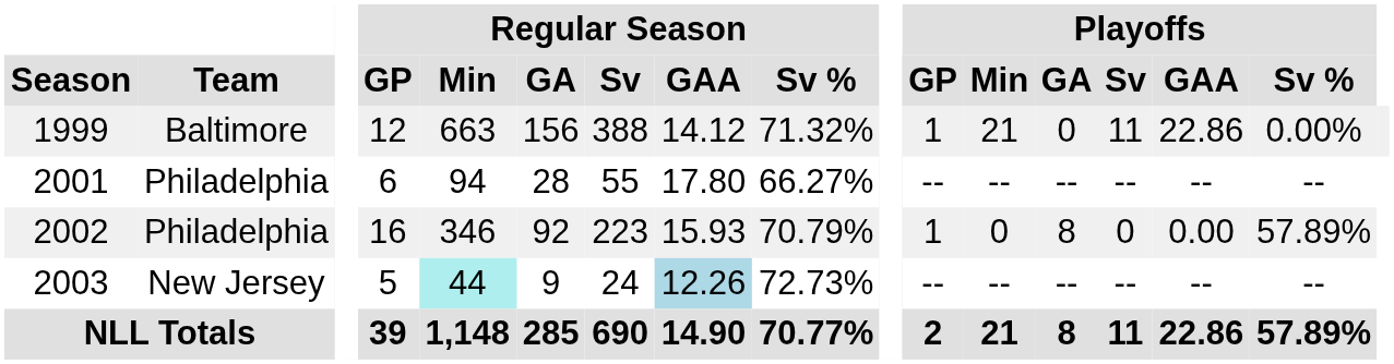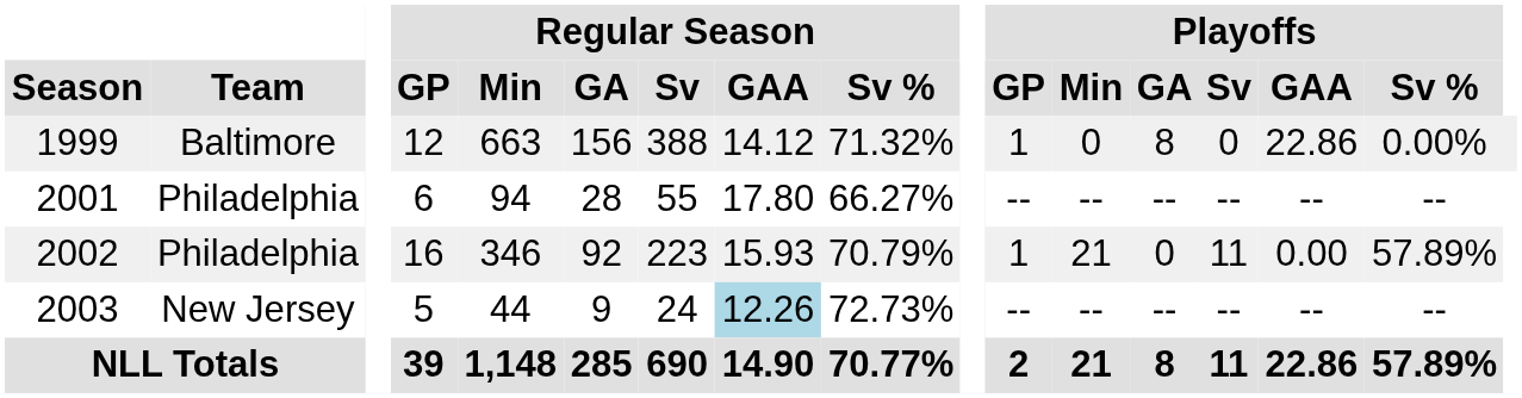1999 | Playoffs / Min: 21 -> 0
1999 | Playoffs / GA: 0 -> 8
1999 | Playoffs / Sv: 11 -> 0
2002 | Playoffs / Min: 0 -> 21
2002 | Playoffs / GA: 8 -> 0
2002 | Playoffs / Sv: 0 -> 11
2003 | Regular Season / Min: paleturquoise background -> no background
